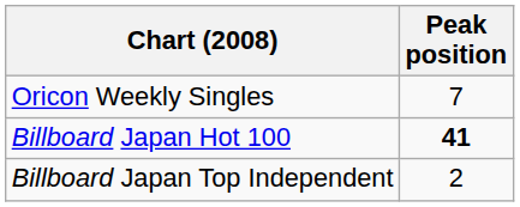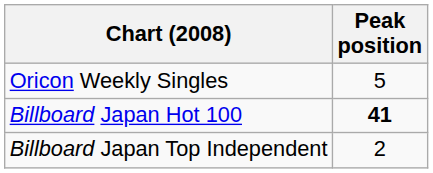Oricon Weekly Singles | Peak position: 7 -> 5
